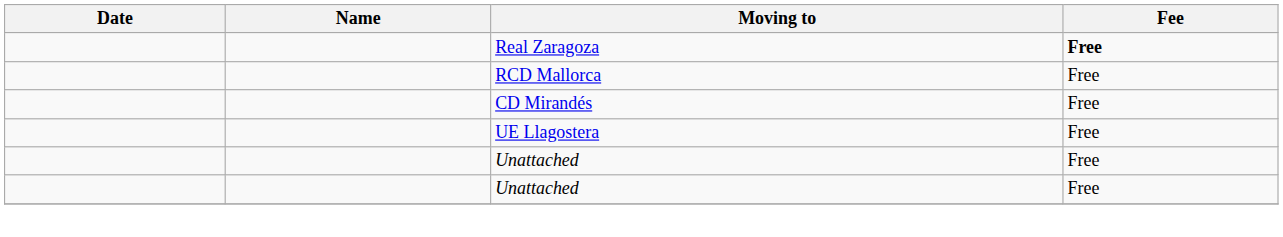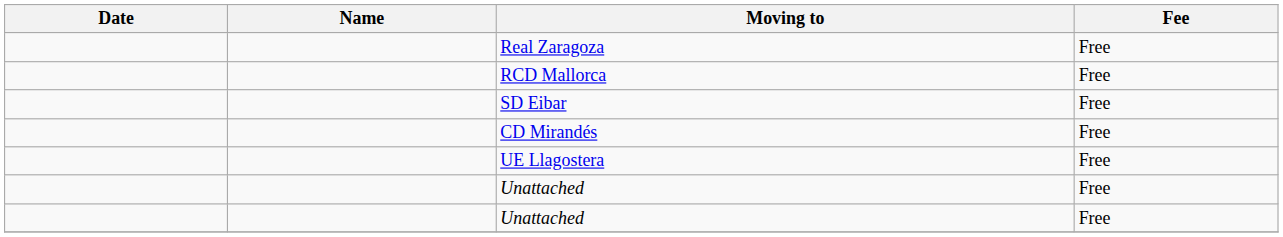Real Zaragoza | Fee: bold -> normal
+ row: SD Eibar | Free
